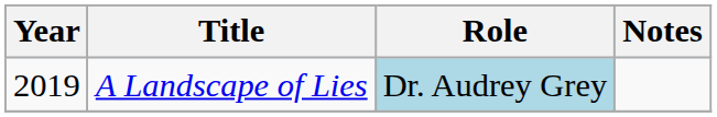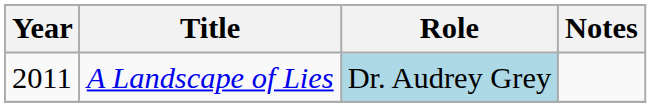A Landscape of Lies | Year: 2019 -> 2011
